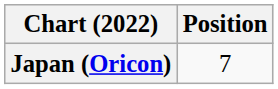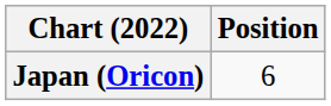Japan (Oricon) | Position: 7 -> 6
